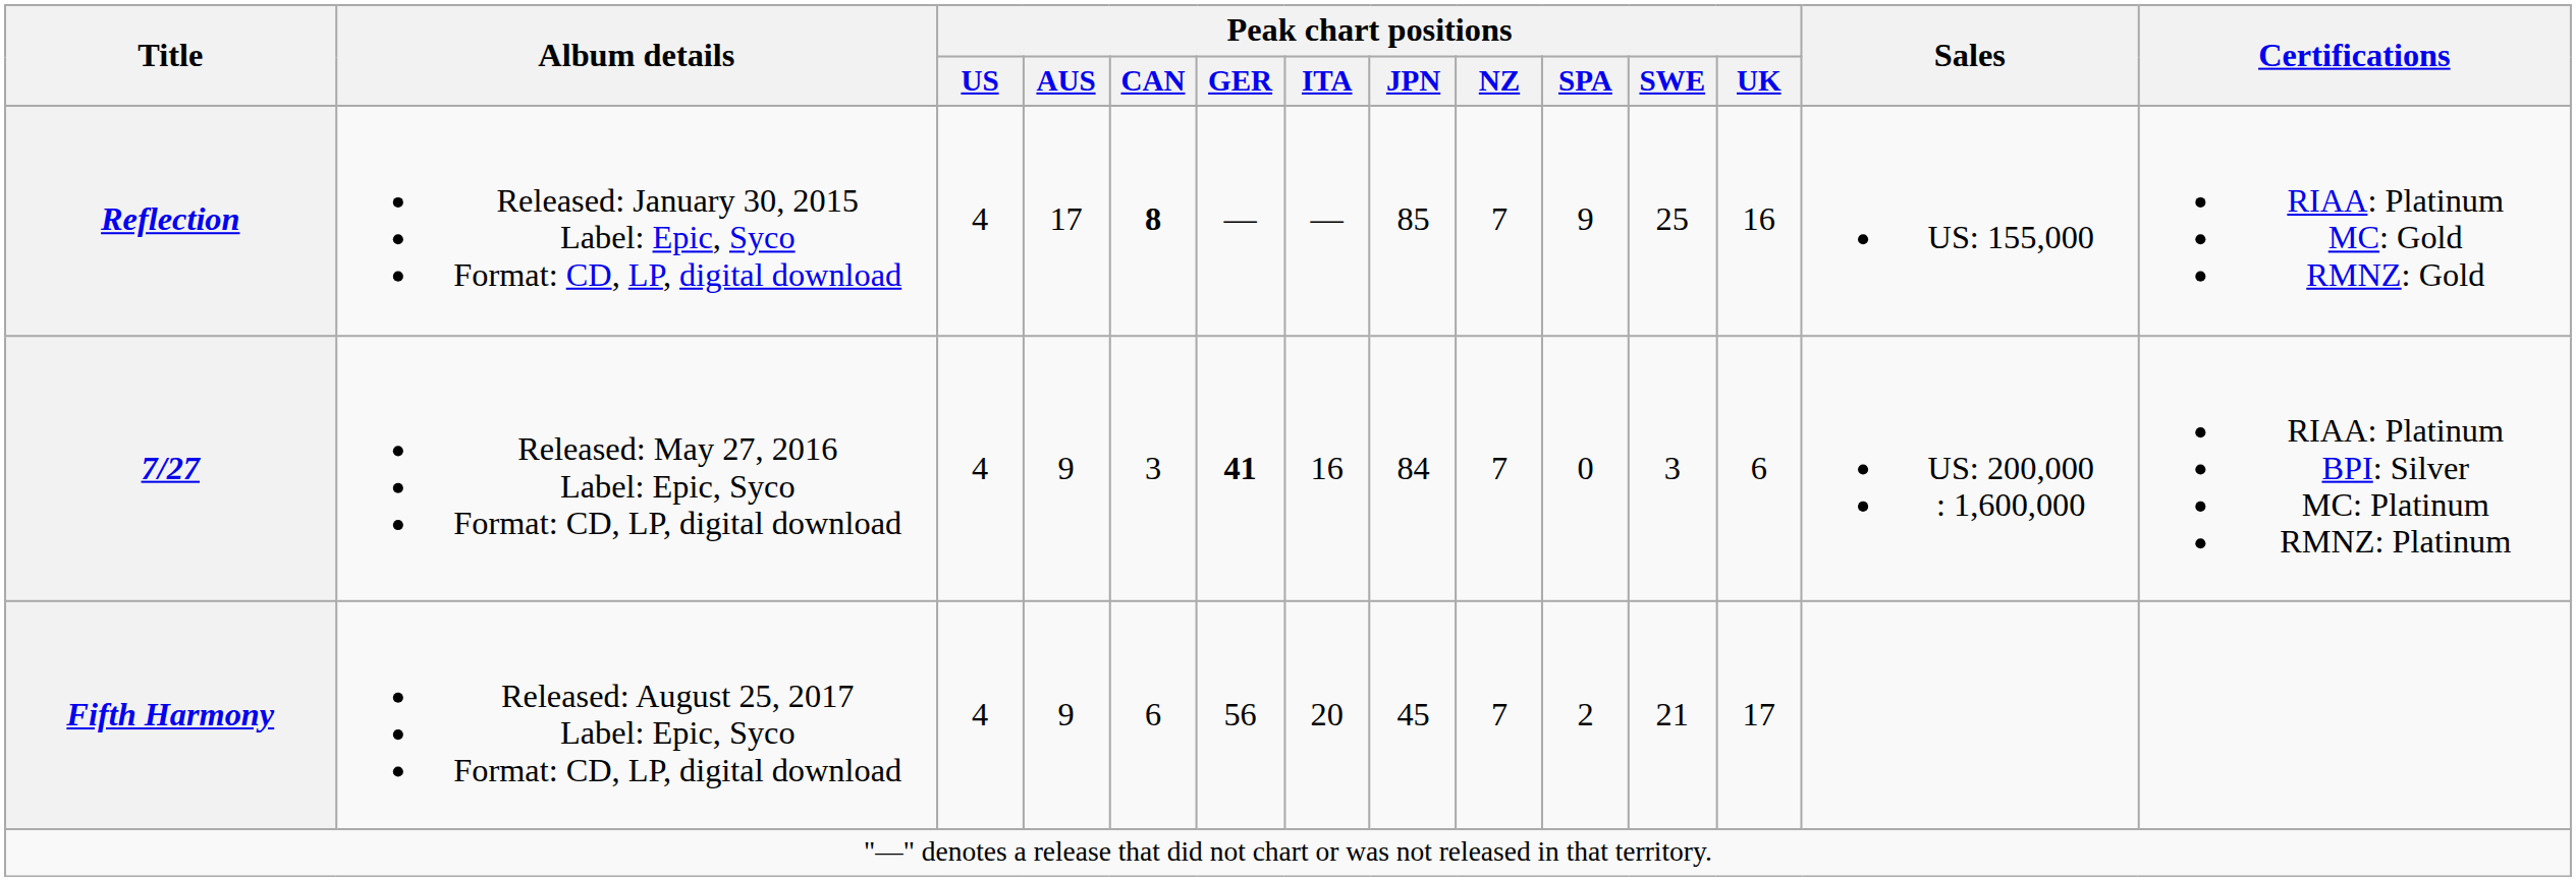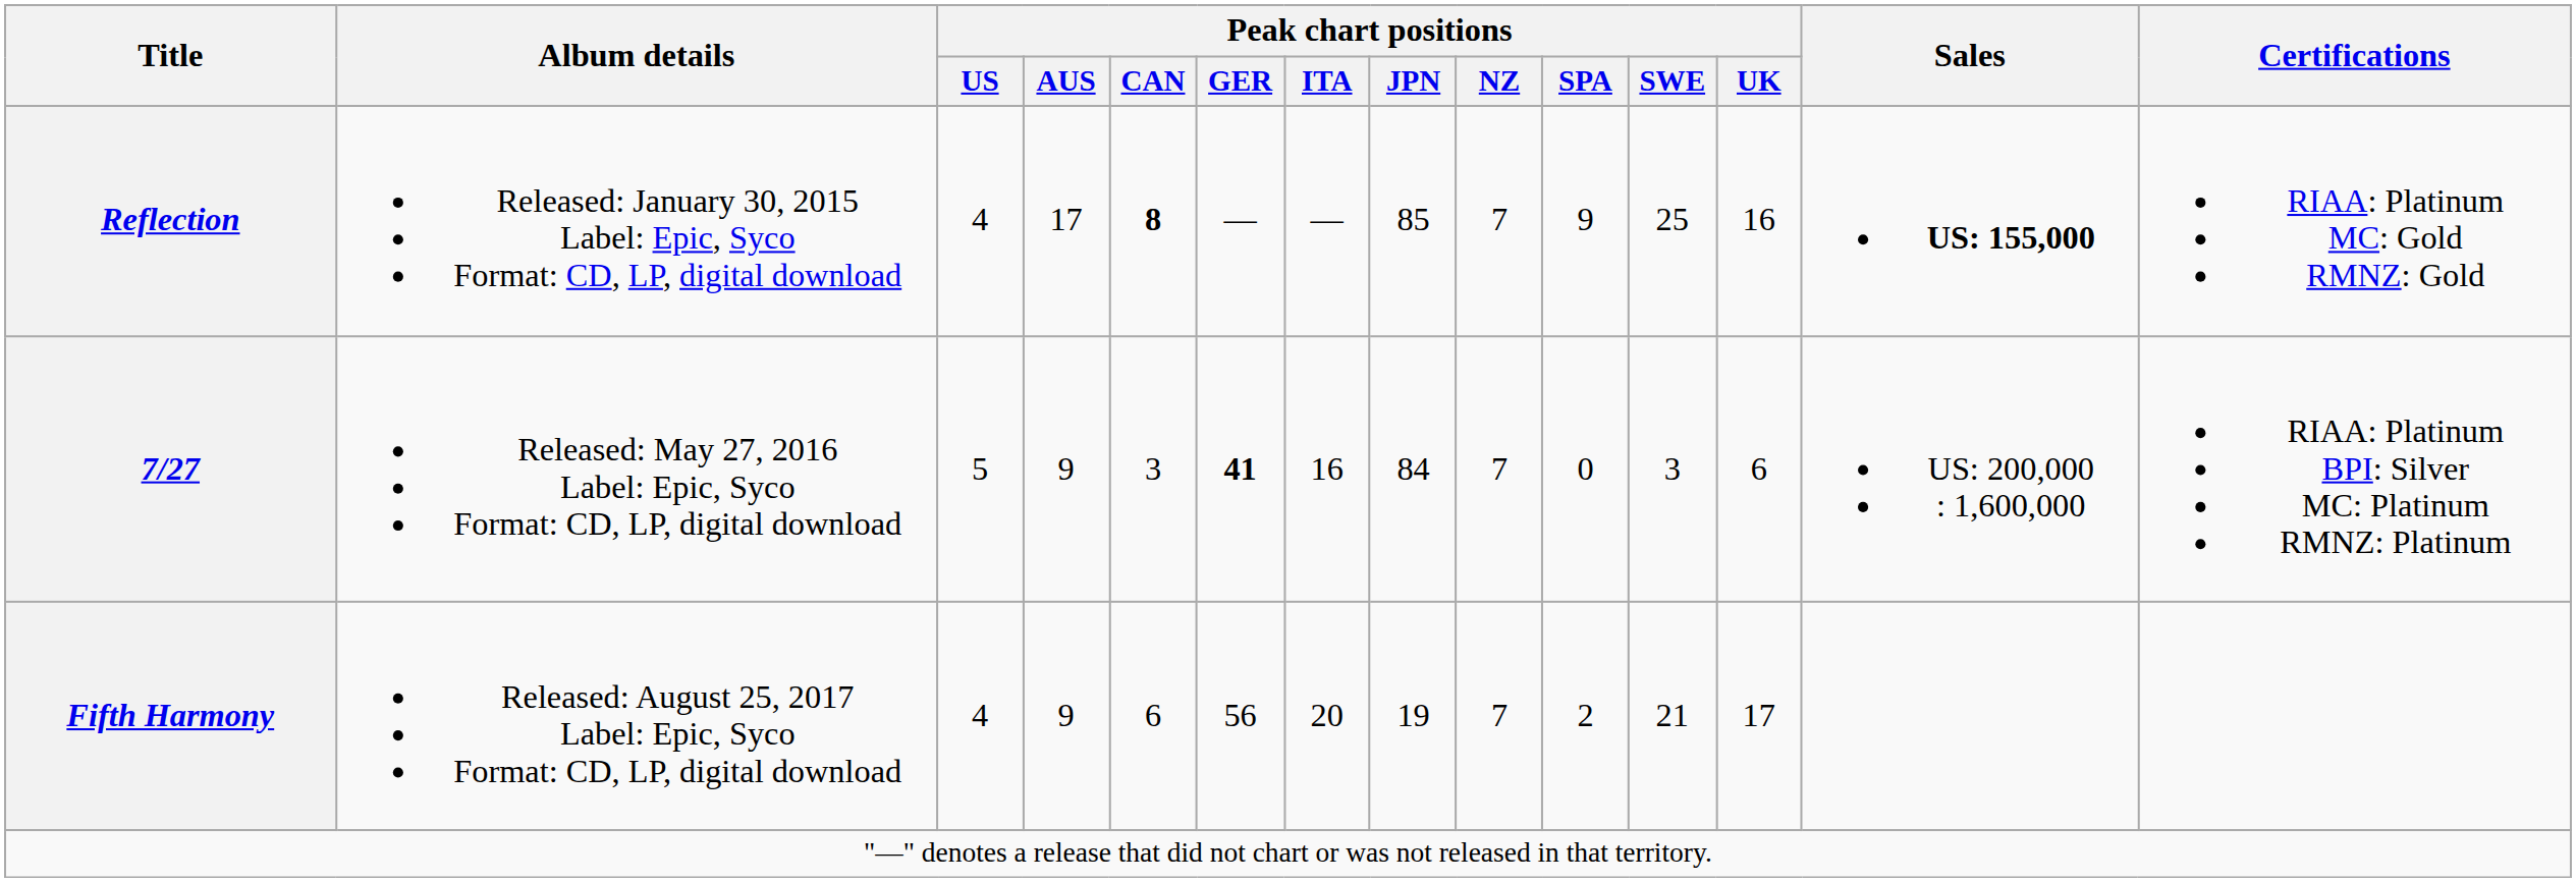Reflection | Sales: normal -> bold
7/27 | Peak chart positions / US: 4 -> 5
Fifth Harmony | Peak chart positions / JPN: 45 -> 19
